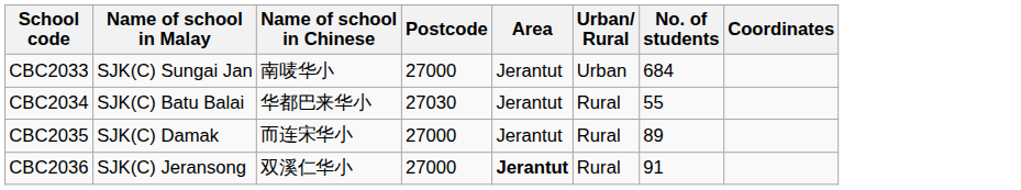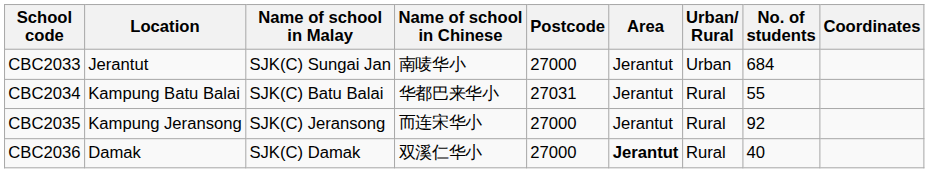+ column: Location | Jerantut | Kampung Batu Balai | Kampung Jeransong | Damak
CBC2034 | Postcode: 27030 -> 27031
CBC2035 | Name of school in Malay: SJK(C) Damak -> SJK(C) Jeransong
CBC2035 | No. of students: 89 -> 92
CBC2036 | Name of school in Malay: SJK(C) Jeransong -> SJK(C) Damak
CBC2036 | No. of students: 91 -> 40
